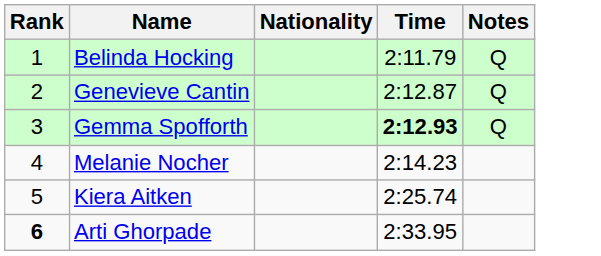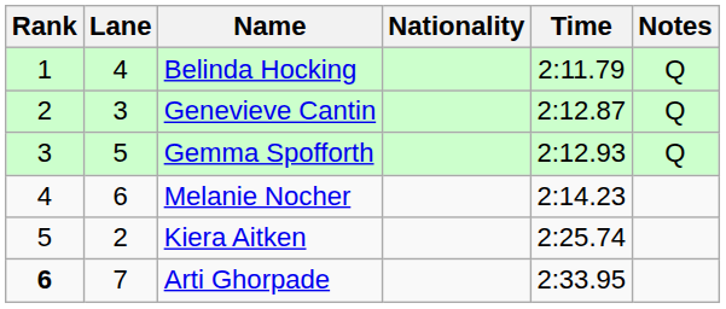+ column: Lane | 4 | 3 | 5 | 6 | 2 | 7
Gemma Spofforth | Time: bold -> normal
